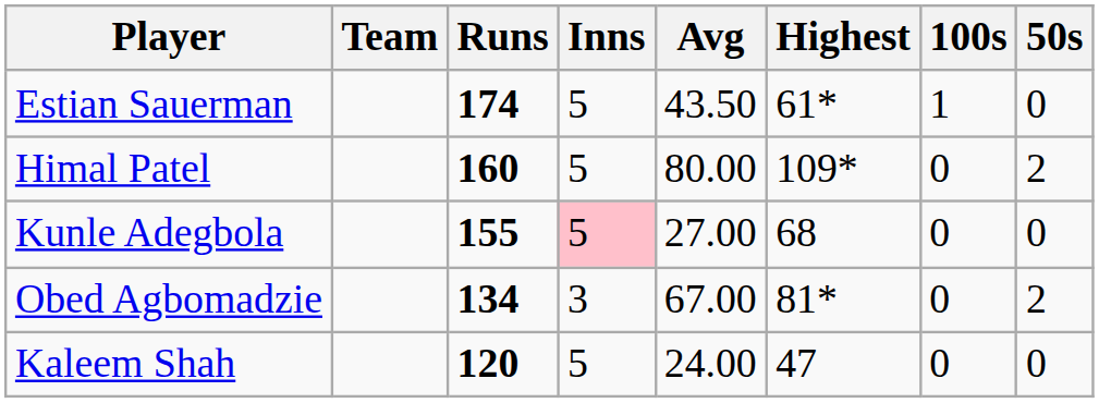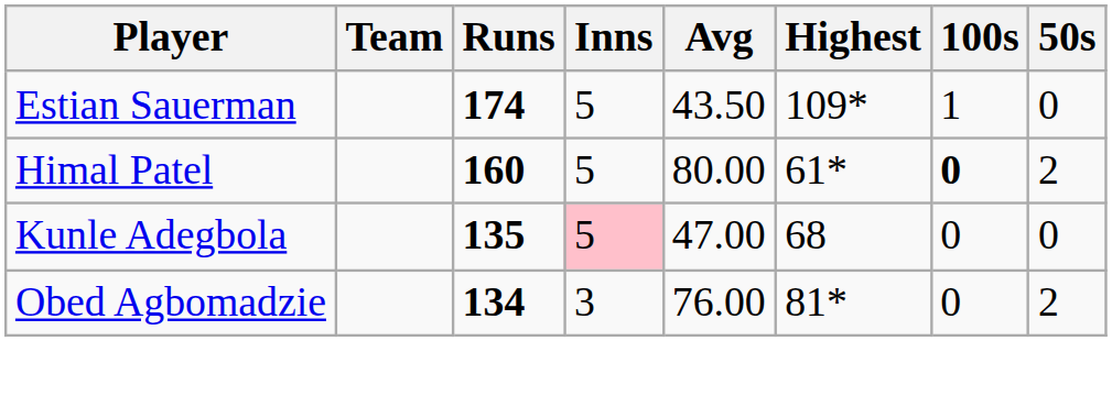Estian Sauerman | Highest: 61* -> 109*
Himal Patel | Highest: 109* -> 61*
Himal Patel | 100s: normal -> bold
Kunle Adegbola | Runs: 155 -> 135
Kunle Adegbola | Avg: 27.00 -> 47.00
Obed Agbomadzie | Avg: 67.00 -> 76.00
- row: Kaleem Shah | 120 | 5 | 24.00 | 47 | 0 | 0
